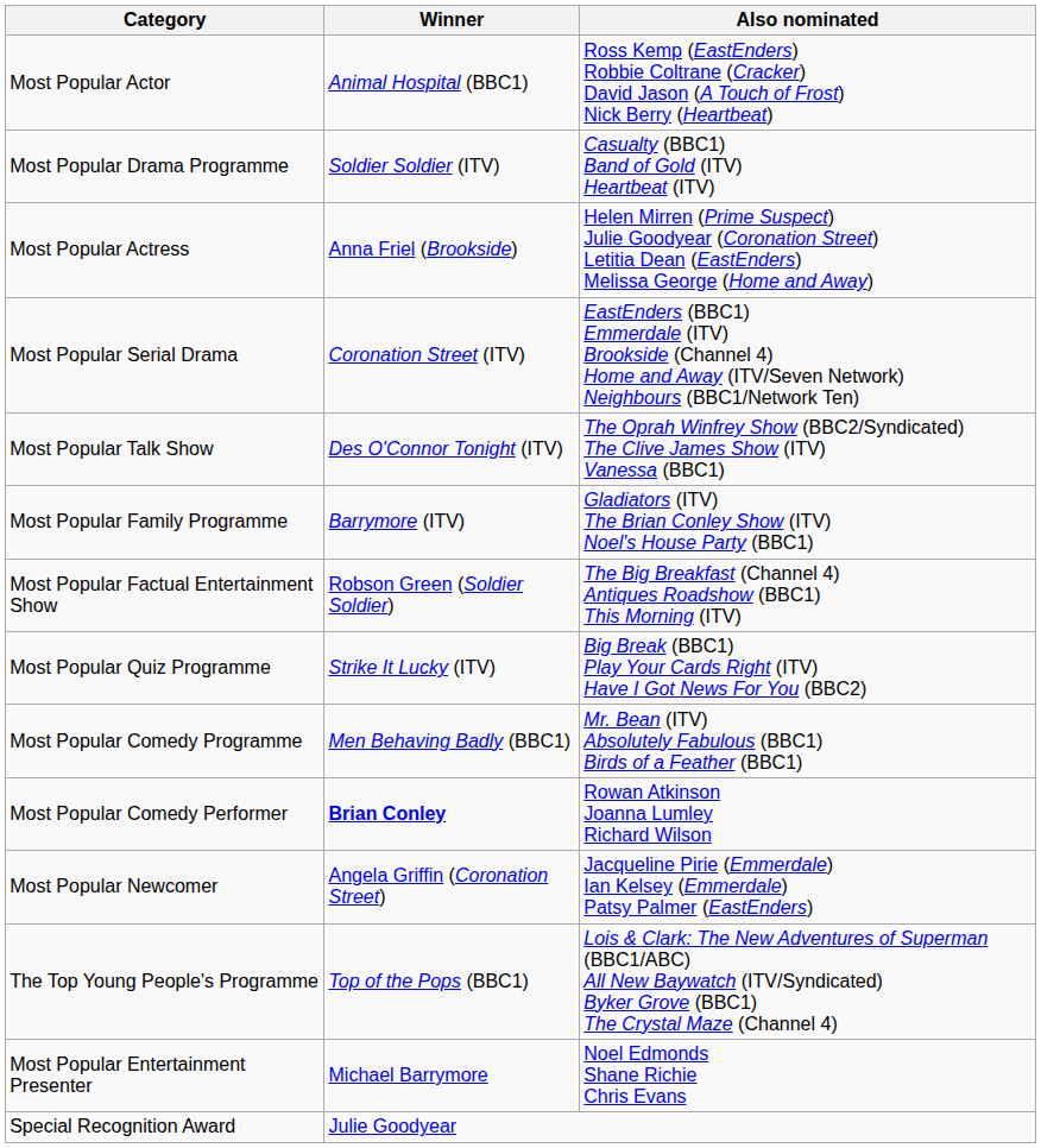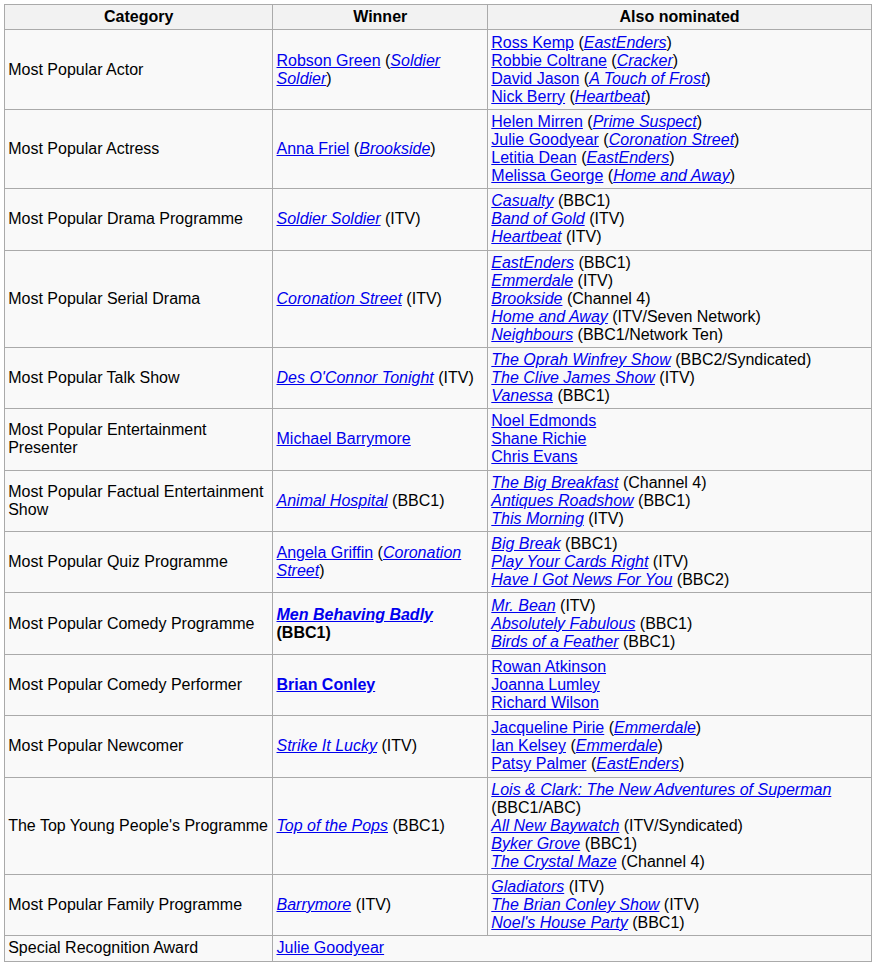Most Popular Actor | Winner: Animal Hospital (BBC1) -> Robson Green (Soldier Soldier)
rows swapped: Most Popular Actress <-> Most Popular Drama Programme
rows swapped: Most Popular Entertainment Presenter <-> Most Popular Family Programme
Most Popular Factual Entertainment Show | Winner: Robson Green (Soldier Soldier) -> Animal Hospital (BBC1)
Most Popular Quiz Programme | Winner: Strike It Lucky (ITV) -> Angela Griffin (Coronation Street)
Most Popular Comedy Programme | Winner: normal -> bold
Most Popular Newcomer | Winner: Angela Griffin (Coronation Street) -> Strike It Lucky (ITV)
